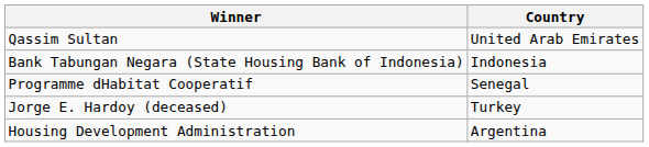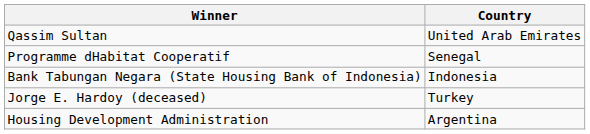rows swapped: Bank Tabungan Negara (State Housing Bank of Indonesia) <-> Programme dHabitat Cooperatif
